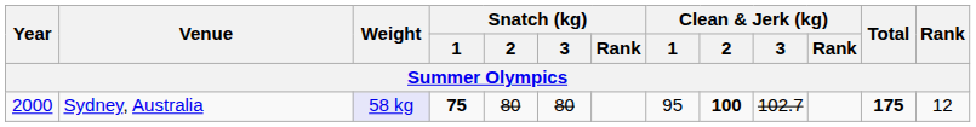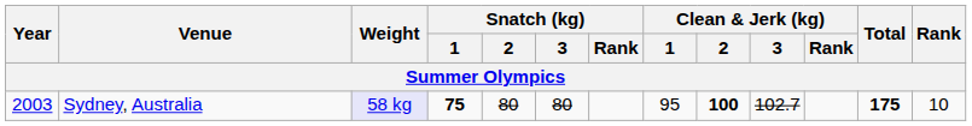Sydney, Australia | Year: 2000 -> 2003
Sydney, Australia | Rank: 12 -> 10
